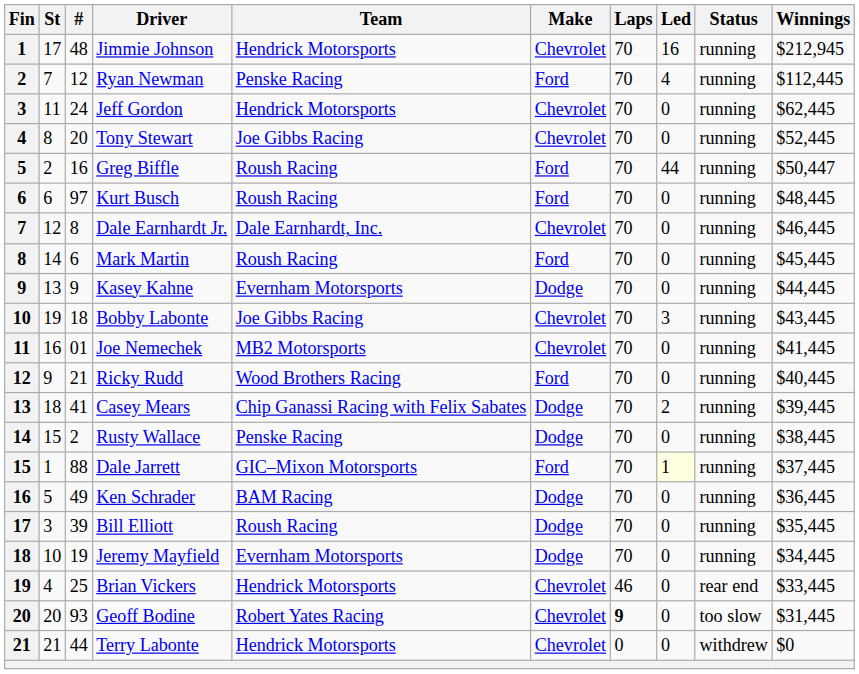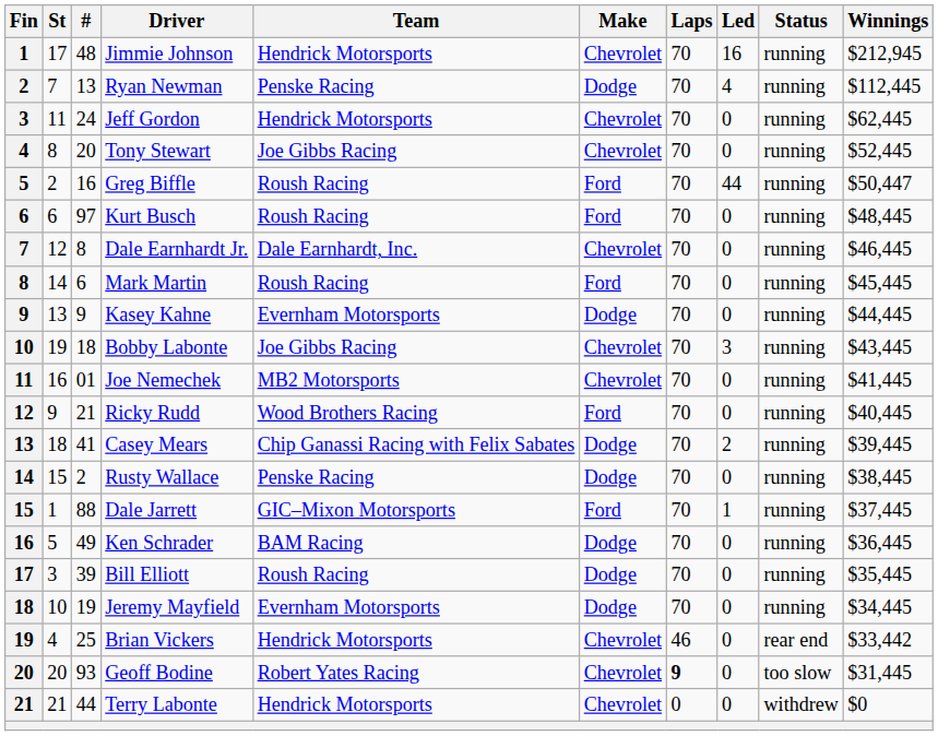Ryan Newman | #: 12 -> 13
Ryan Newman | Make: Ford -> Dodge
Dale Jarrett | Led: lightyellow background -> no background
Brian Vickers | Winnings: $33,445 -> $33,442
